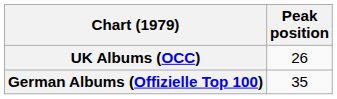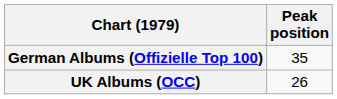rows swapped: German Albums (Offizielle Top 100) <-> UK Albums (OCC)
